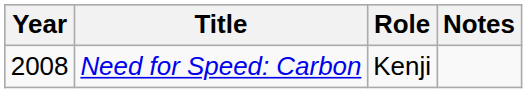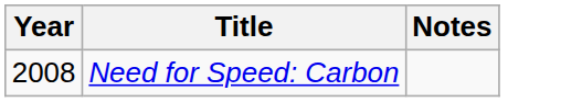- column: Role | Kenji
